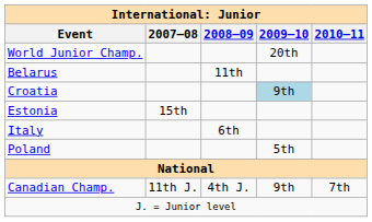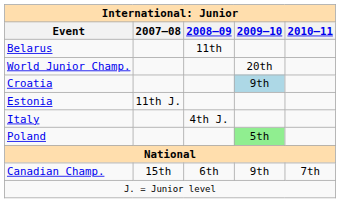rows swapped: World Junior Champ. <-> Belarus
Estonia | 2007–08: 15th -> 11th J.
Italy | 2008–09: 6th -> 4th J.
Poland | 2009–10: no background -> lightgreen background
Canadian Champ. | 2007–08: 11th J. -> 15th
Canadian Champ. | 2008–09: 4th J. -> 6th
